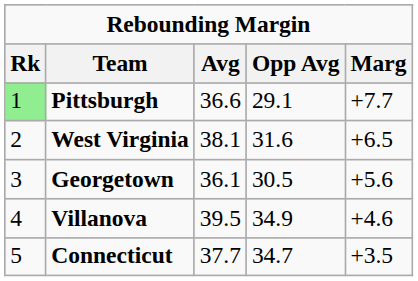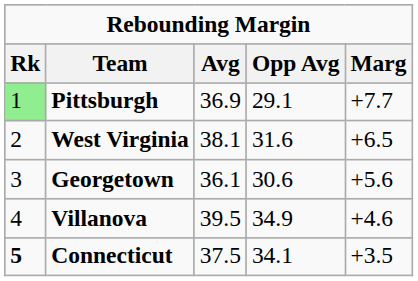Pittsburgh | Avg: 36.6 -> 36.9
Georgetown | Opp Avg: 30.5 -> 30.6
Connecticut | Rk: normal -> bold
Connecticut | Avg: 37.7 -> 37.5
Connecticut | Opp Avg: 34.7 -> 34.1
